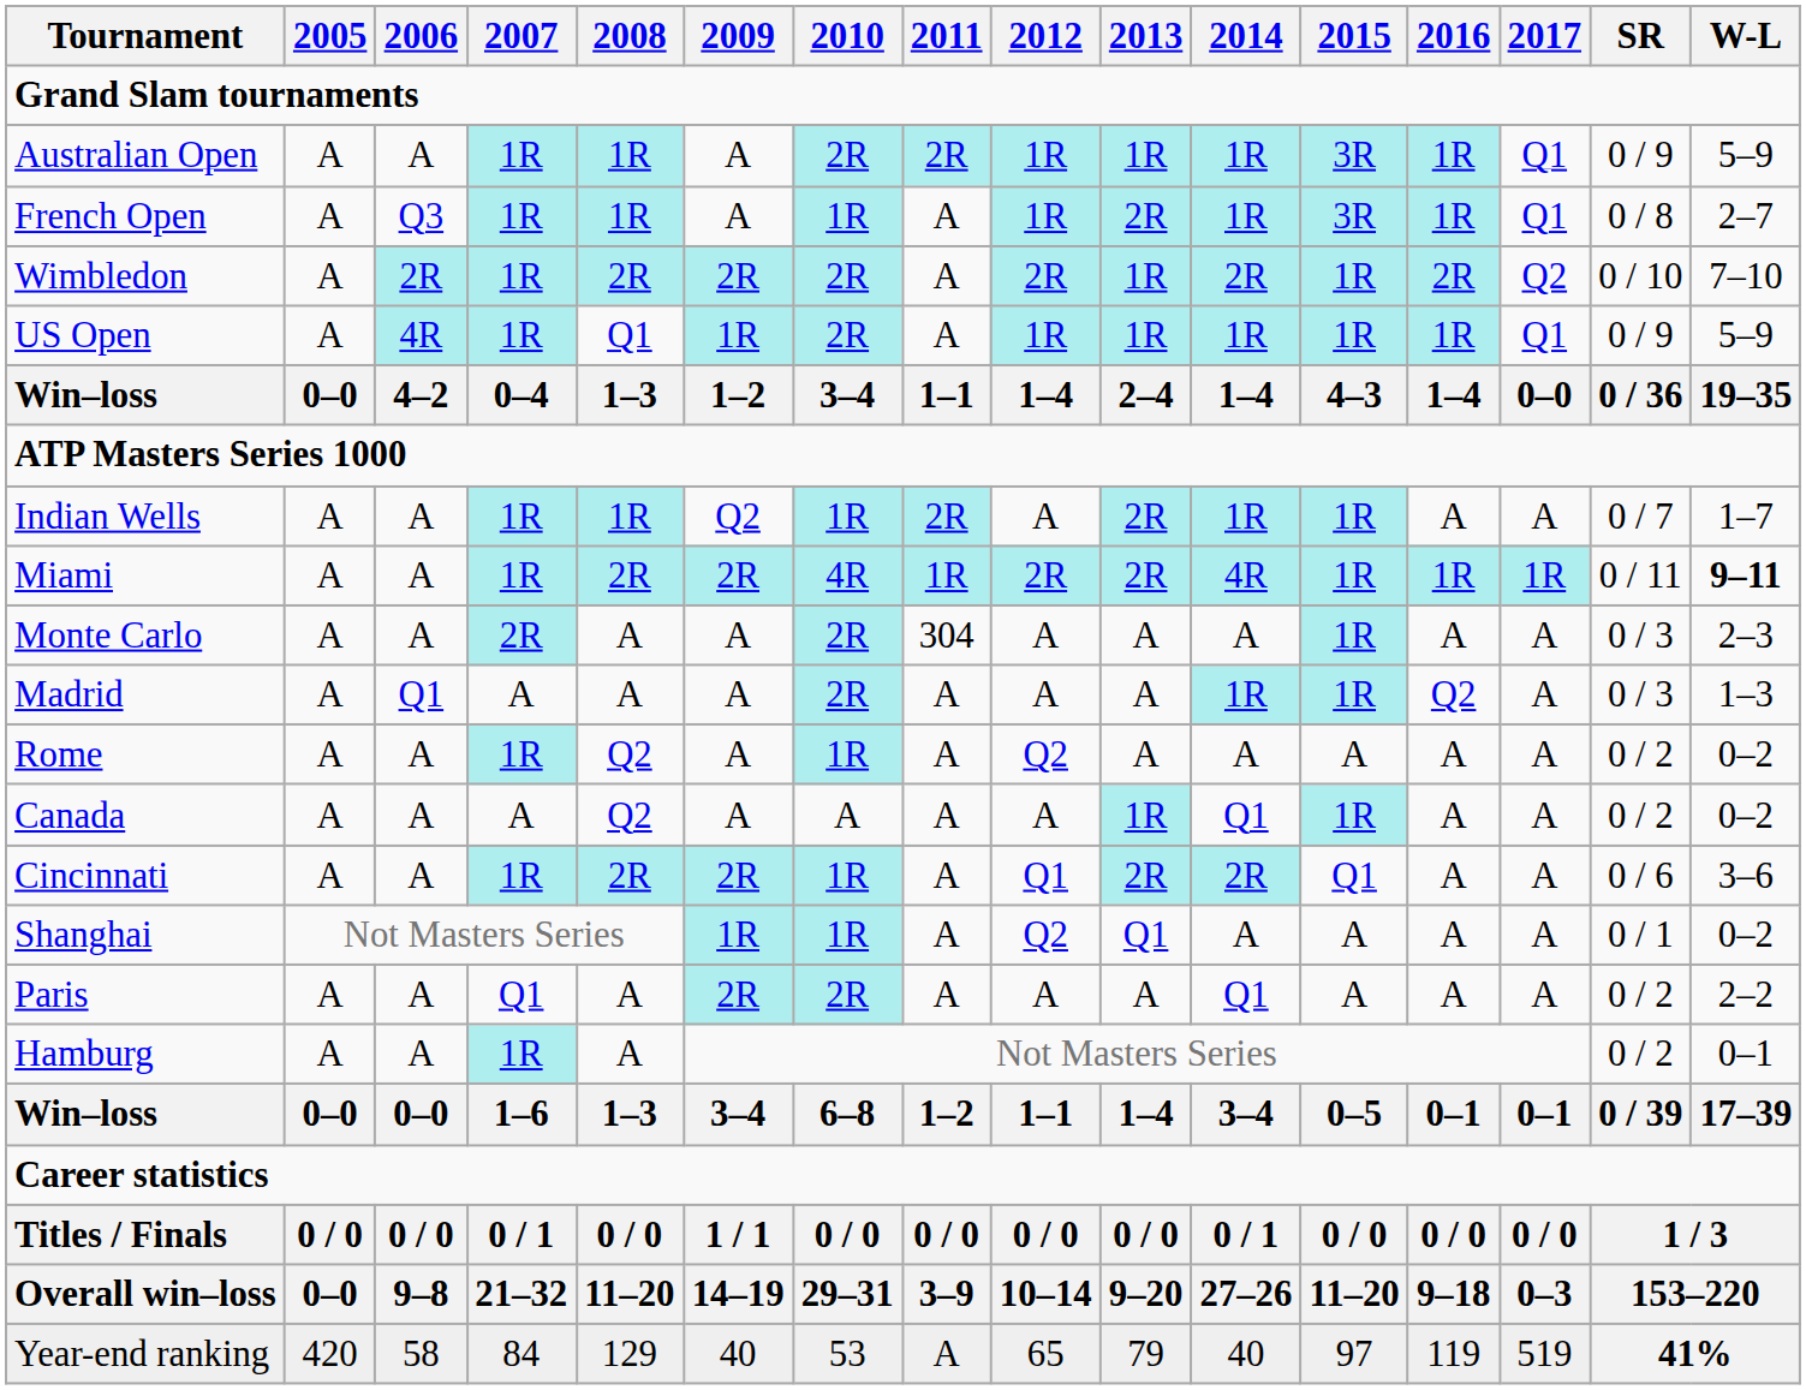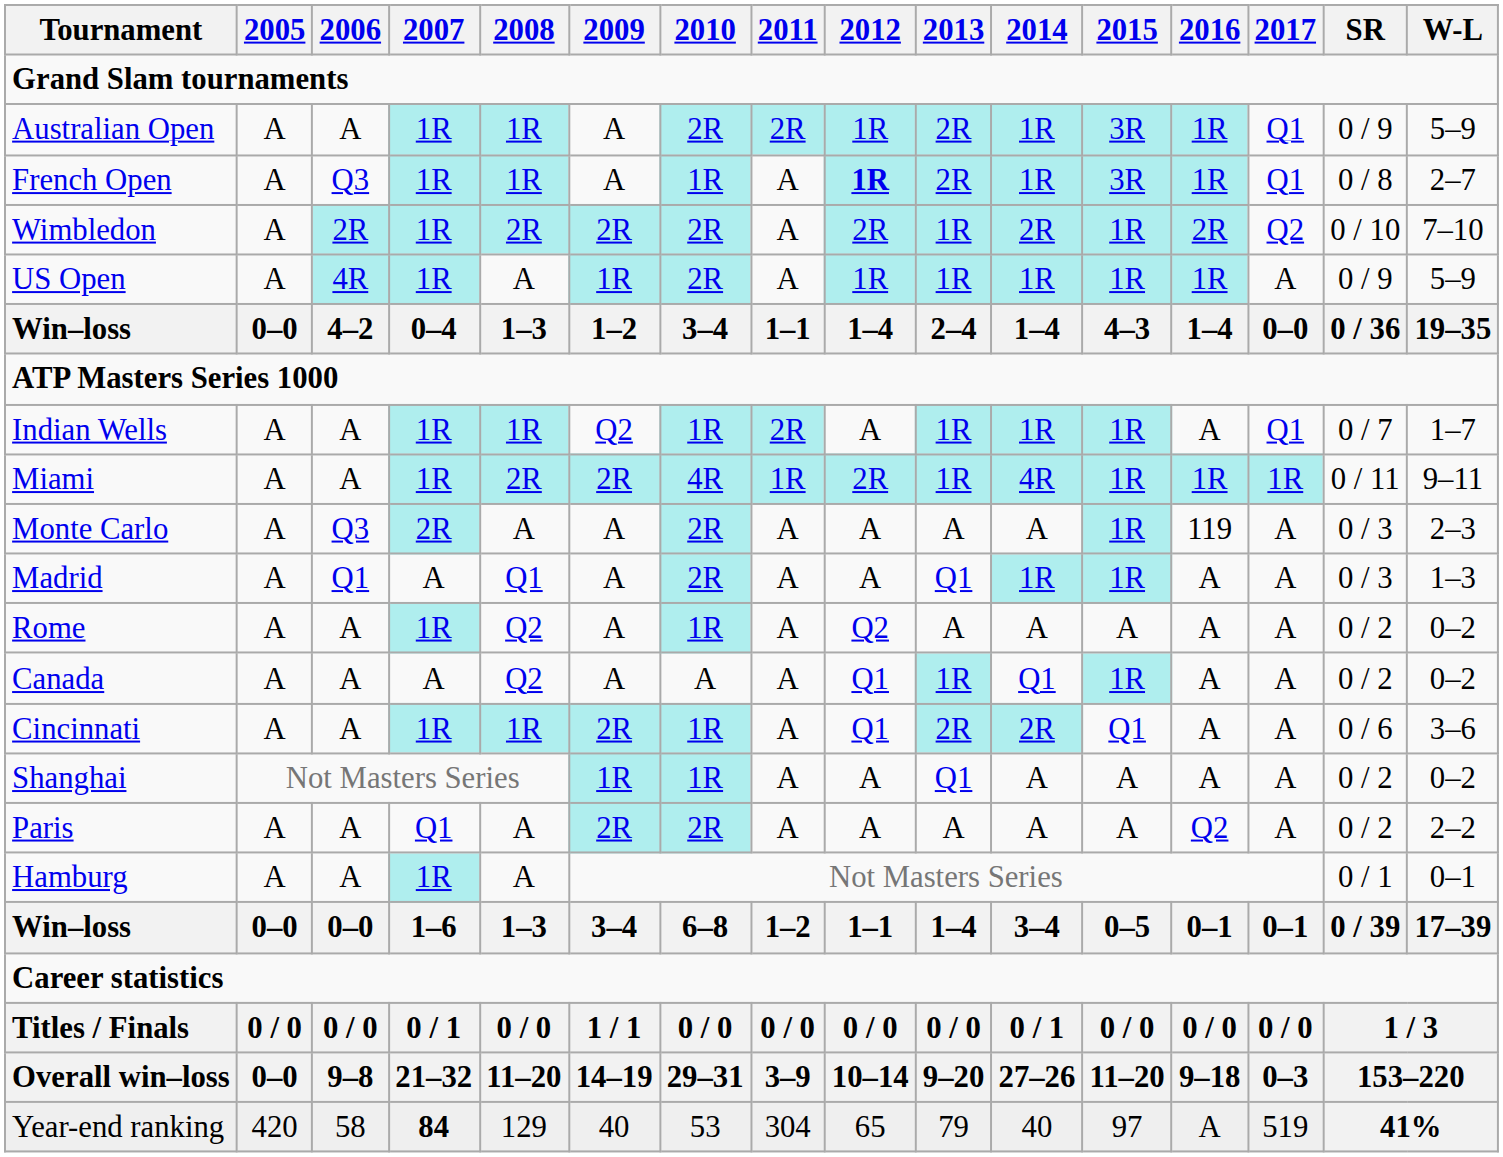Australian Open | 2013: 1R -> 2R
French Open | 2012: normal -> bold
US Open | 2008: Q1 -> A
US Open | 2017: Q1 -> A
Indian Wells | 2013: 2R -> 1R
Indian Wells | 2017: A -> Q1
Miami | 2013: 2R -> 1R
Miami | W-L: bold -> normal
Monte Carlo | 2006: A -> Q3
Monte Carlo | 2011: 304 -> A
Monte Carlo | 2016: A -> 119
Madrid | 2008: A -> Q1
Madrid | 2013: A -> Q1
Madrid | 2016: Q2 -> A
Canada | 2012: A -> Q1
Cincinnati | 2008: 2R -> 1R
Shanghai | 2012: Q2 -> A
Shanghai | SR: 0 / 1 -> 0 / 2
Paris | 2014: Q1 -> A
Paris | 2016: A -> Q2
Hamburg | SR: 0 / 2 -> 0 / 1
Year-end ranking | 2007: normal -> bold
Year-end ranking | 2011: A -> 304
Year-end ranking | 2016: 119 -> A
